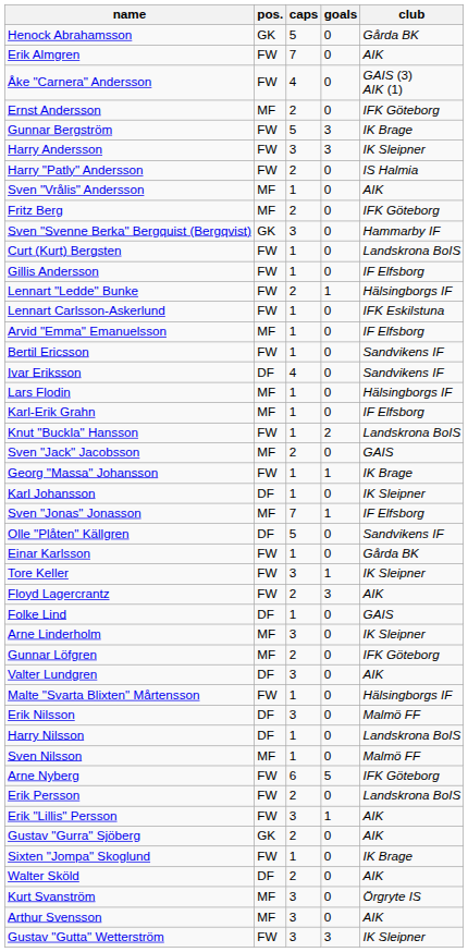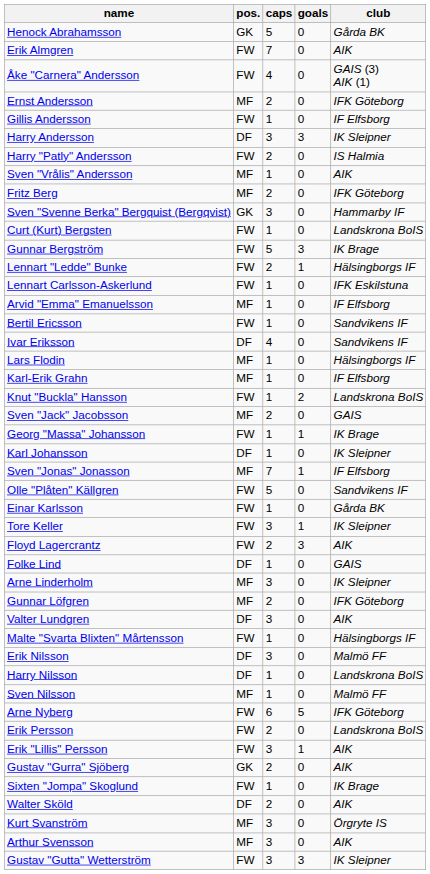rows swapped: Gillis Andersson <-> Gunnar Bergström
Harry Andersson | pos.: FW -> DF
Olle "Plåten" Källgren | pos.: DF -> FW
